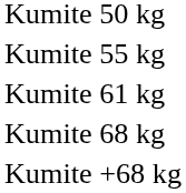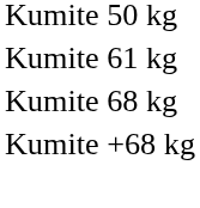- row: Kumite 55 kg
